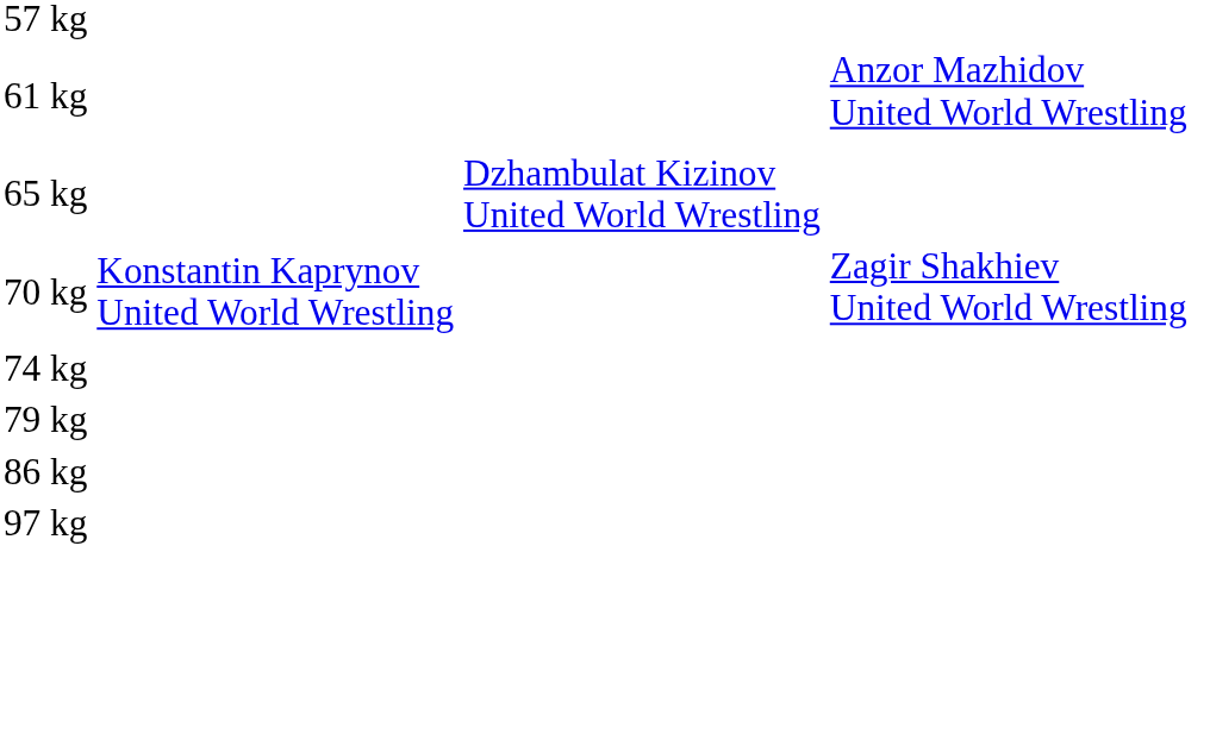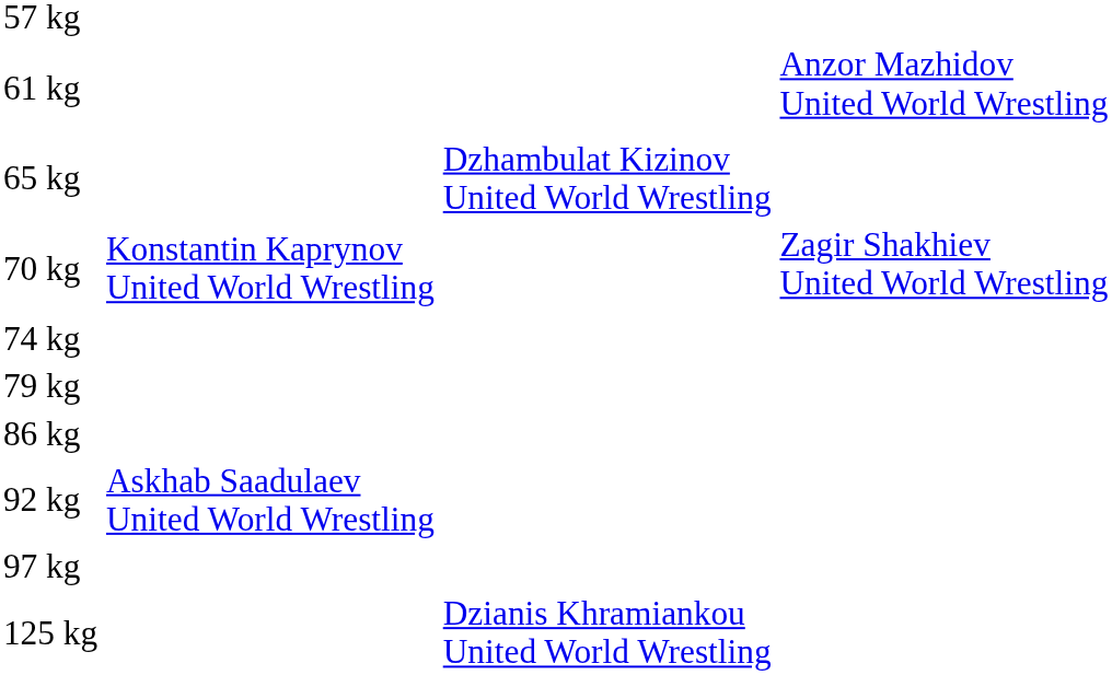+ row: 92 kg | Askhab Saadulaev United World Wrestling
+ row: 125 kg | Dzianis Khramiankou United World Wrestling
